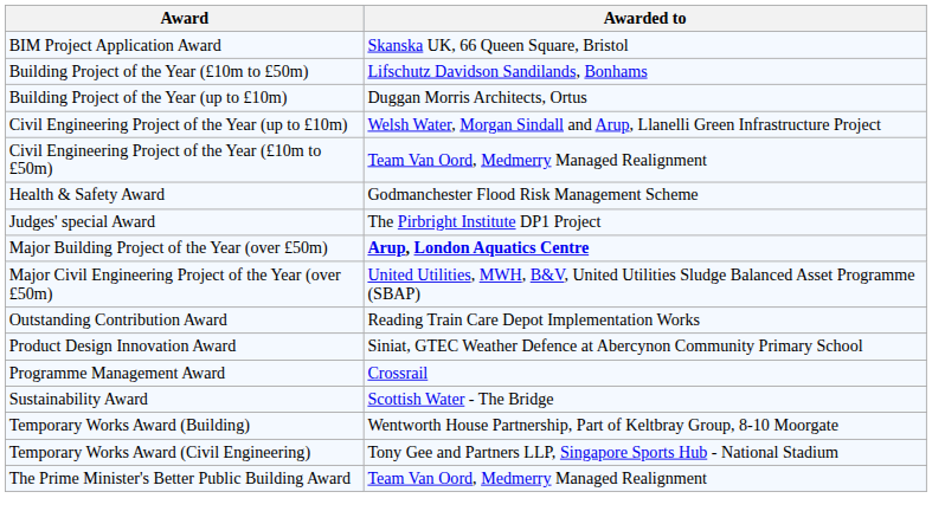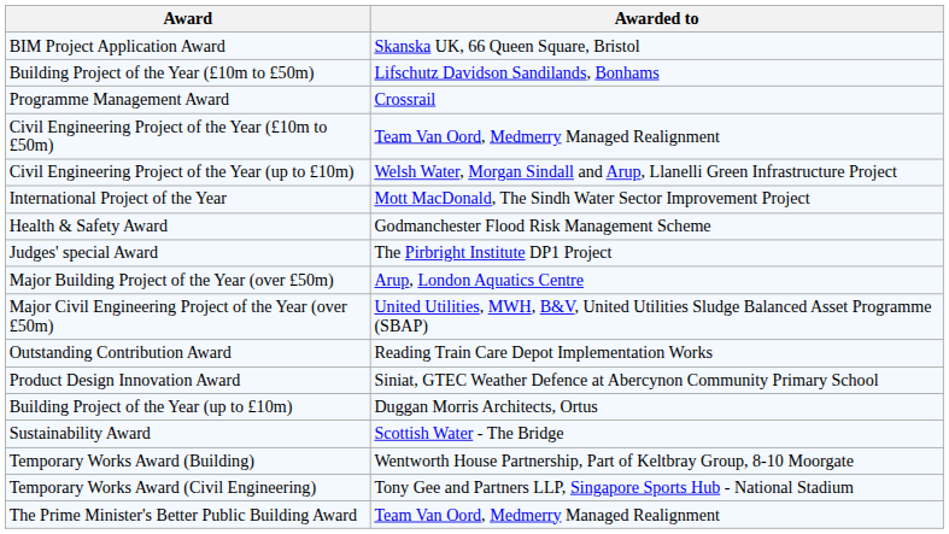rows swapped: Building Project of the Year (up to £10m) <-> Programme Management Award
rows swapped: Civil Engineering Project of the Year (£10m to £50m) <-> Civil Engineering Project of the Year (up to £10m)
+ row: International Project of the Year | Mott MacDonald, The Sindh Water Sector Improvement Project
Major Building Project of the Year (over £50m) | Awarded to: bold -> normal
